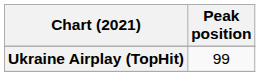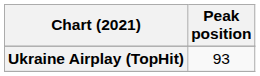Ukraine Airplay (TopHit) | Peak position: 99 -> 93
